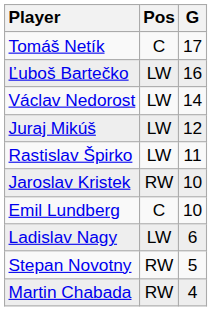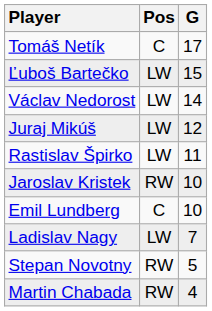Ľuboš Bartečko | G: 16 -> 15
Ladislav Nagy | G: 6 -> 7
